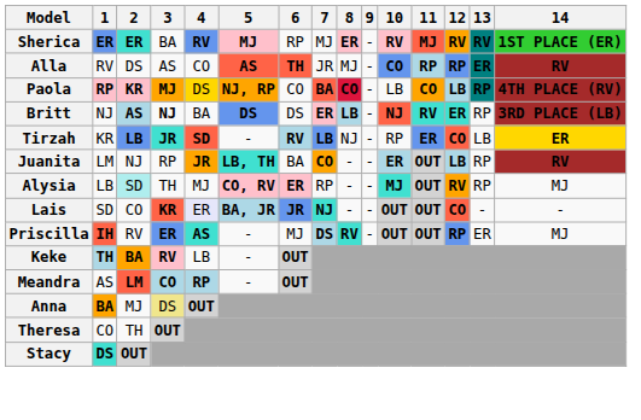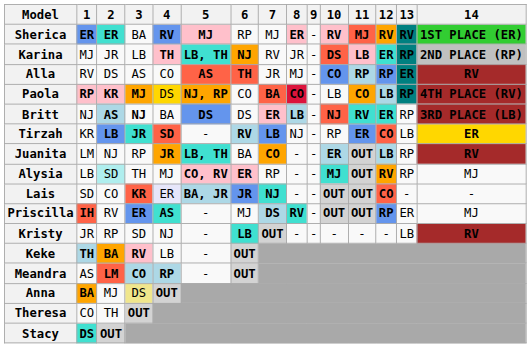+ row: Karina | MJ | JR | LB | TH | LB, TH | NJ | RV | JR | - | DS | LB | ER | RP | 2ND PLACE (RP)
+ row: Kristy | JR | RP | SD | NJ | - | LB | OUT | - | - | - | - | - | LB | RV
